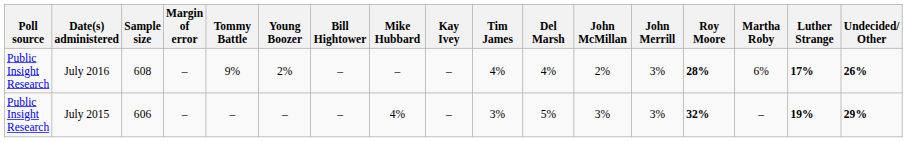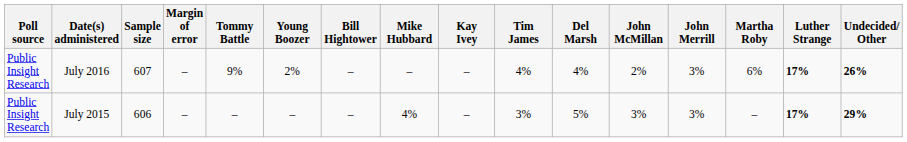- column: Roy Moore | 28% | 32%
July 2016 | Sample size: 608 -> 607
July 2015 | Luther Strange: 19% -> 17%
